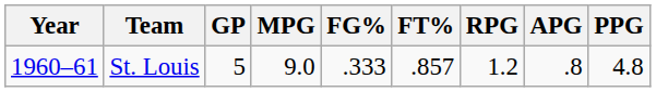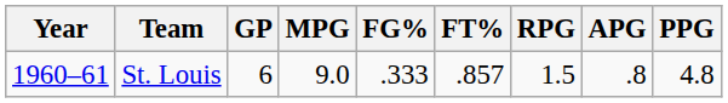St. Louis | GP: 5 -> 6
St. Louis | RPG: 1.2 -> 1.5
